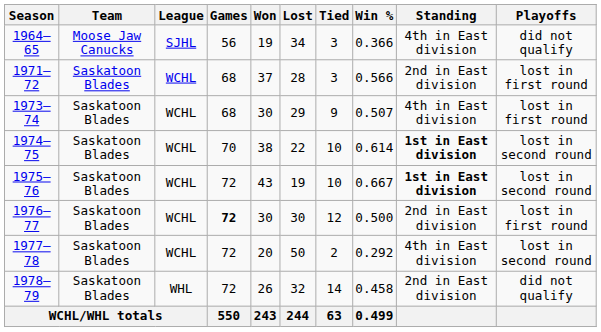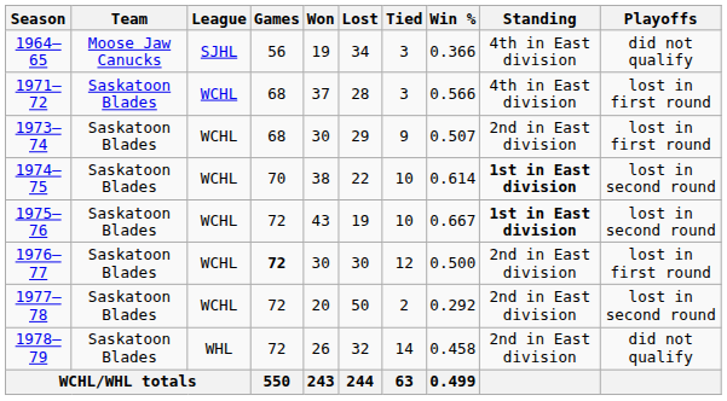1971–72 | Standing: 2nd in East division -> 4th in East division
1973–74 | Standing: 4th in East division -> 2nd in East division
1977–78 | Standing: 4th in East division -> 2nd in East division
